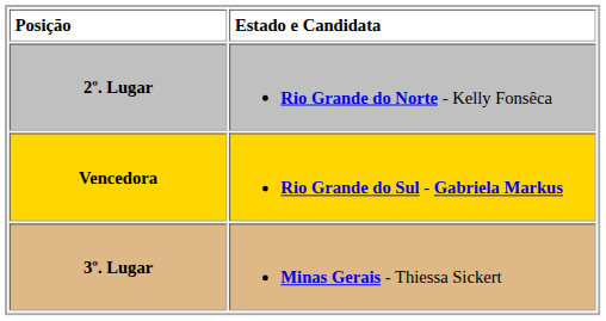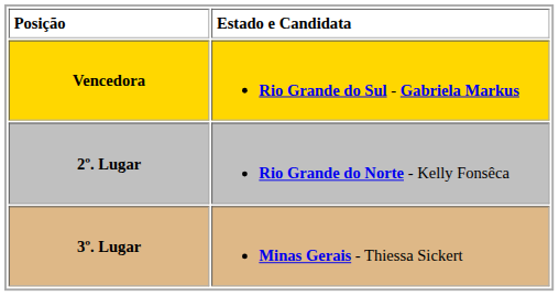rows swapped: Vencedora <-> 2º. Lugar
